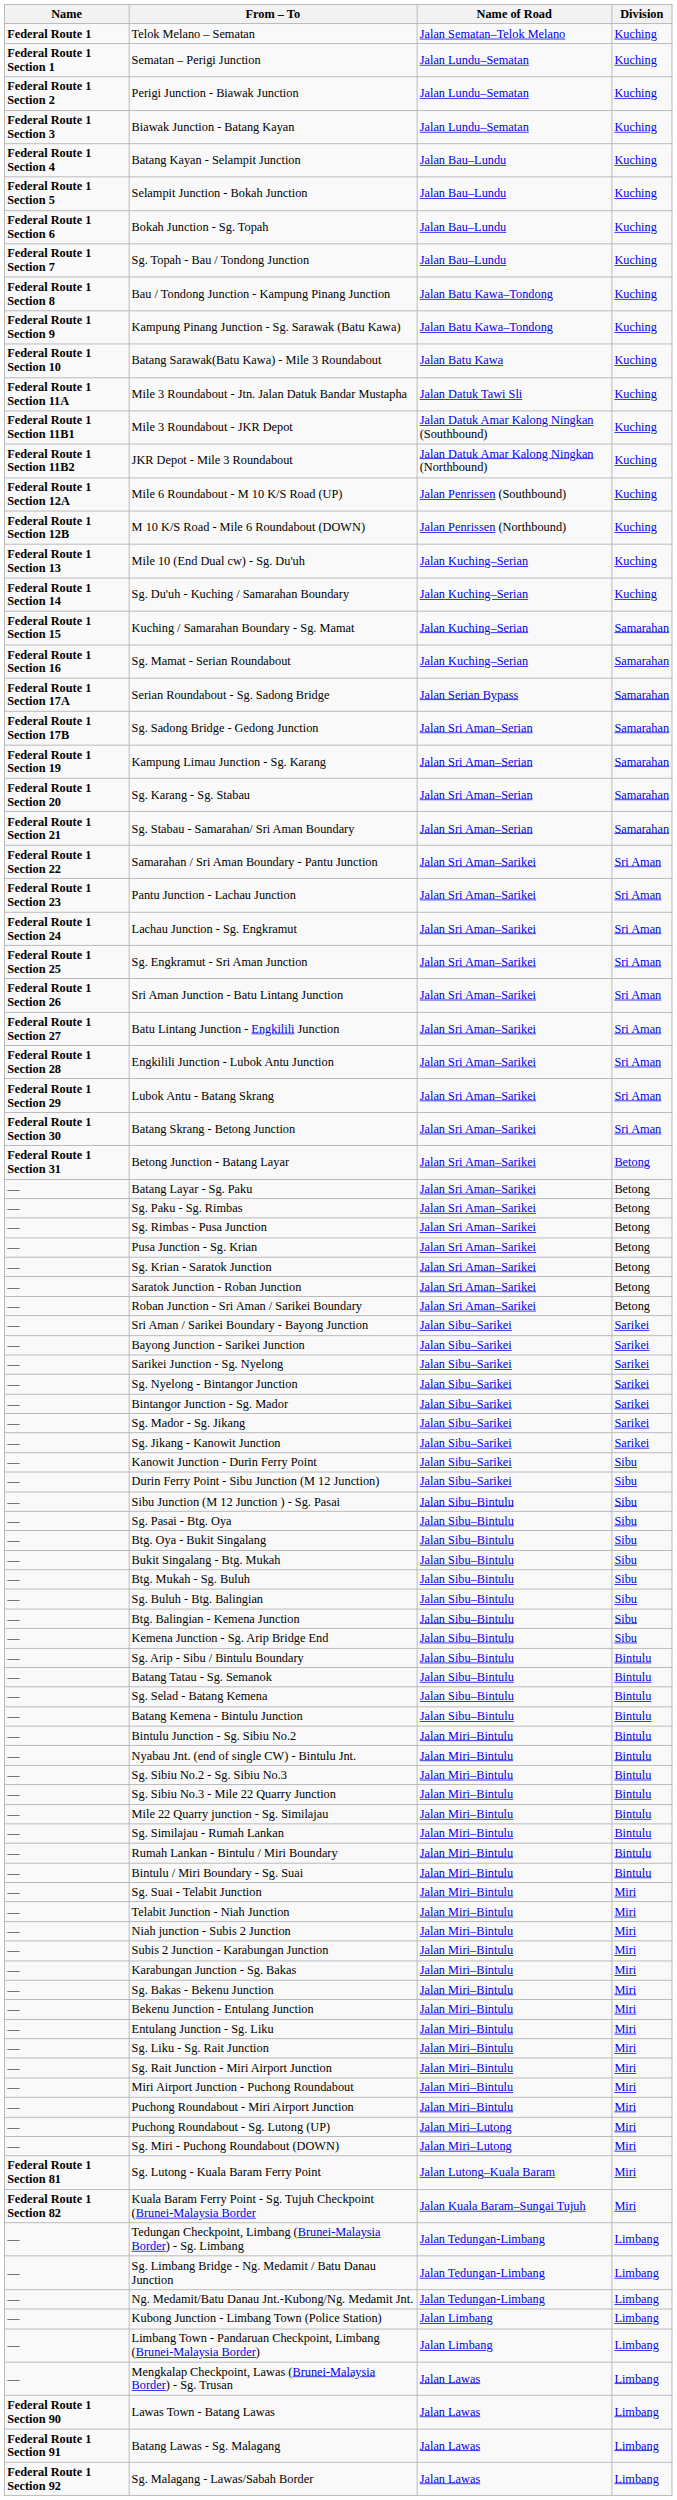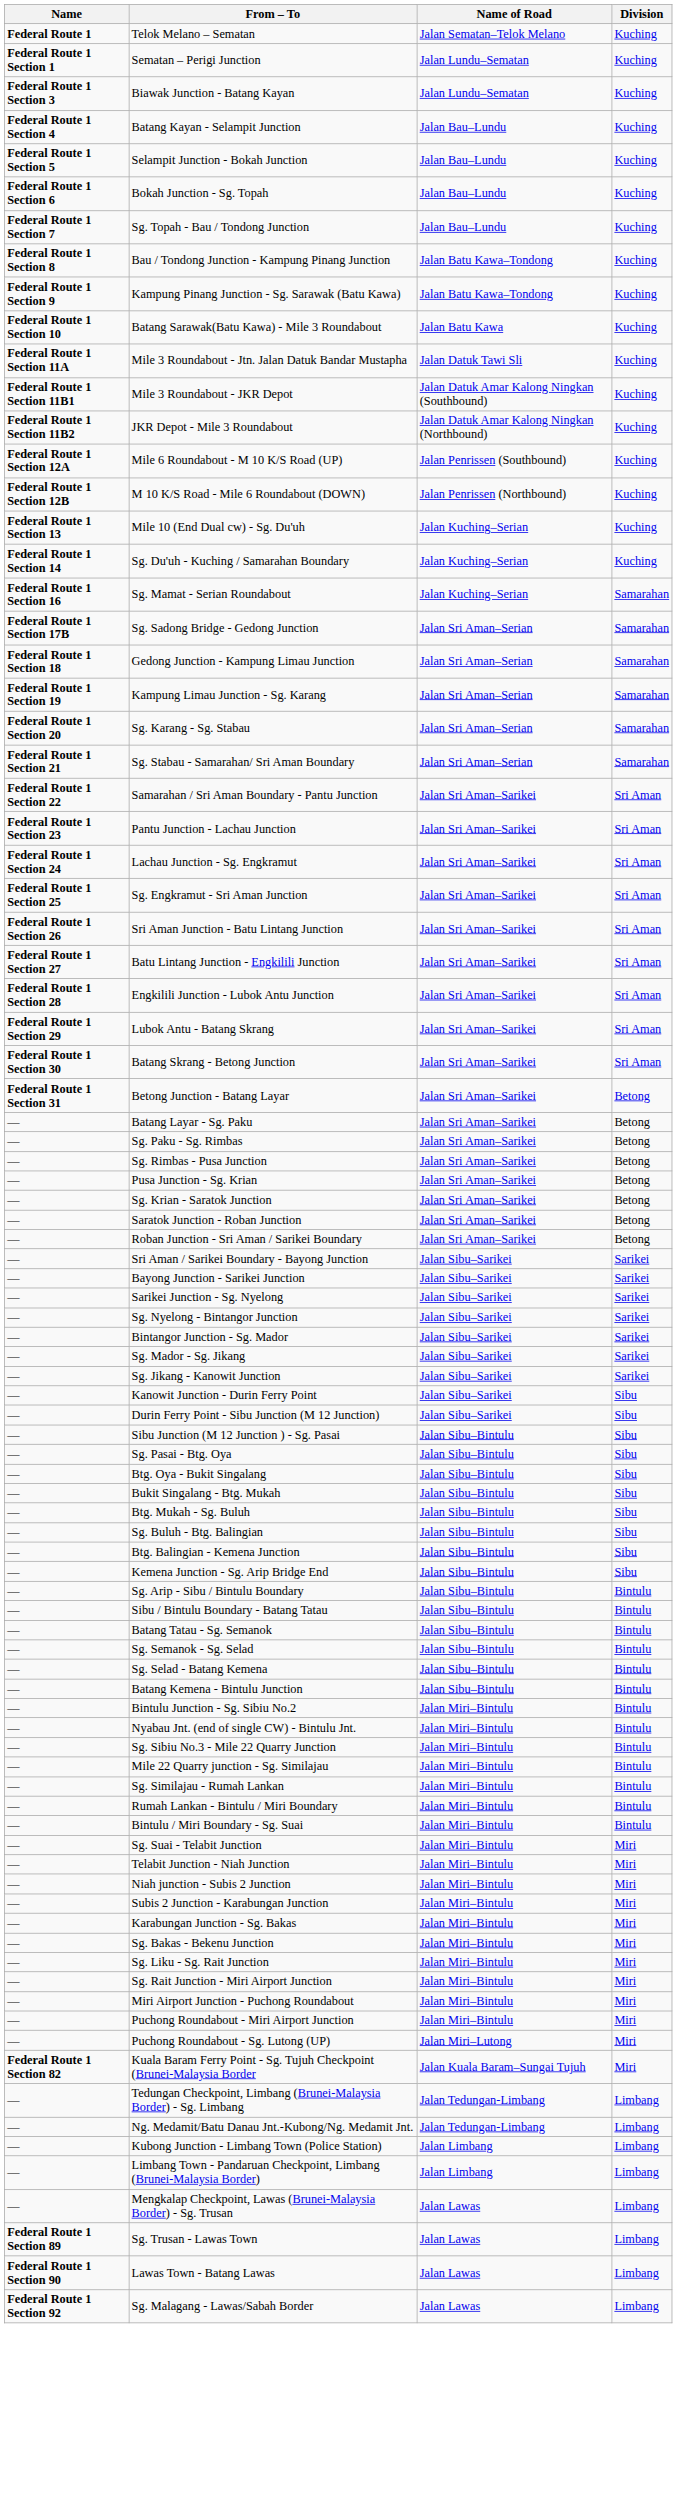- row: Federal Route 1 Section 2 | Perigi Junction - Biawak Junction | Jalan Lundu–Sematan | Kuching
- row: Federal Route 1 Section 15 | Kuching / Samarahan Boundary - Sg. Mamat | Jalan Kuching–Serian | Samarahan
- row: Federal Route 1 Section 17A | Serian Roundabout - Sg. Sadong Bridge | Jalan Serian Bypass | Samarahan
+ row: Federal Route 1 Section 18 | Gedong Junction - Kampung Limau Junction | Jalan Sri Aman–Serian | Samarahan
+ row: — | Sibu / Bintulu Boundary - Batang Tatau | Jalan Sibu–Bintulu | Bintulu
+ row: — | Sg. Semanok - Sg. Selad | Jalan Sibu–Bintulu | Bintulu
- row: — | Sg. Sibiu No.2 - Sg. Sibiu No.3 | Jalan Miri–Bintulu | Bintulu
- row: — | Bekenu Junction - Entulang Junction | Jalan Miri–Bintulu | Miri
- row: — | Entulang Junction - Sg. Liku | Jalan Miri–Bintulu | Miri
- row: — | Sg. Miri - Puchong Roundabout (DOWN) | Jalan Miri–Lutong | Miri
- row: Federal Route 1 Section 81 | Sg. Lutong - Kuala Baram Ferry Point | Jalan Lutong–Kuala Baram | Miri
- row: — | Sg. Limbang Bridge - Ng. Medamit / Batu Danau Junction | Jalan Tedungan-Limbang | Limbang
+ row: Federal Route 1 Section 89 | Sg. Trusan - Lawas Town | Jalan Lawas | Limbang
- row: Federal Route 1 Section 91 | Batang Lawas - Sg. Malagang | Jalan Lawas | Limbang
